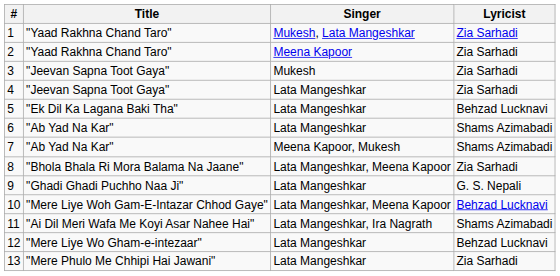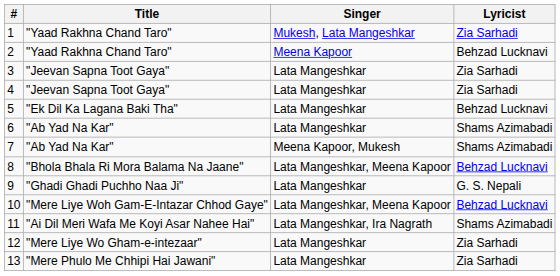2 | Lyricist: Zia Sarhadi -> Behzad Lucknavi
3 | Singer: Mukesh -> Lata Mangeshkar
8 | Lyricist: Zia Sarhadi -> Behzad Lucknavi
12 | Lyricist: Behzad Lucknavi -> Zia Sarhadi
